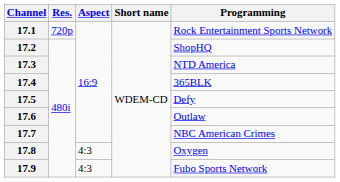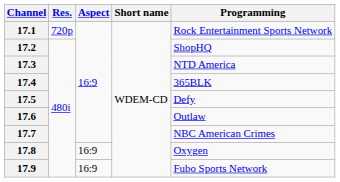17.8 | Aspect: 4:3 -> 16:9
17.9 | Aspect: 4:3 -> 16:9
